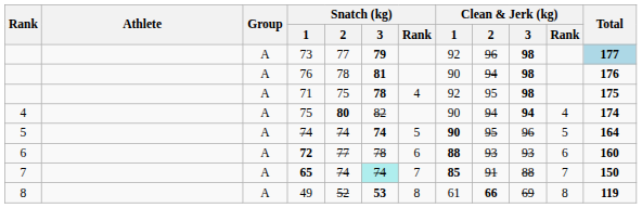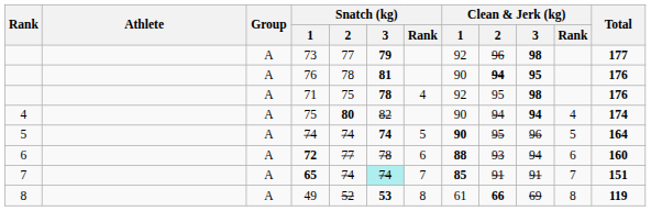73 | Total: lightblue background -> no background
76 | Clean & Jerk (kg) / 2: normal -> bold
76 | Clean & Jerk (kg) / 3: 98 -> 95
71 | Total: 175 -> 176
72 | Clean & Jerk (kg) / 3: 93 -> 94
65 | Clean & Jerk (kg) / 3: 88 -> 91
65 | Total: 150 -> 151
